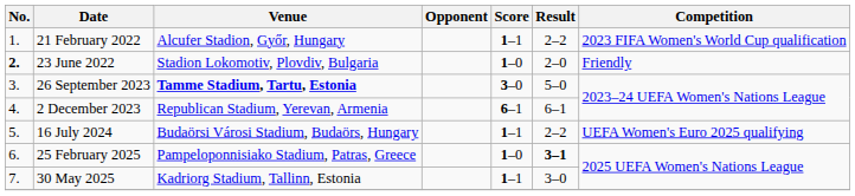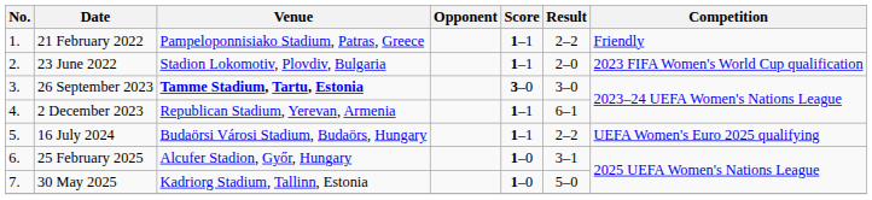21 February 2022 | Venue: Alcufer Stadion, Győr, Hungary -> Pampeloponnisiako Stadium, Patras, Greece
21 February 2022 | Competition: 2023 FIFA Women's World Cup qualification -> Friendly
23 June 2022 | No.: bold -> normal
23 June 2022 | Score: 1–0 -> 1–1
23 June 2022 | Competition: Friendly -> 2023 FIFA Women's World Cup qualification
26 September 2023 | Result: 5–0 -> 3–0
2 December 2023 | Score: 6–1 -> 1–1
25 February 2025 | Venue: Pampeloponnisiako Stadium, Patras, Greece -> Alcufer Stadion, Győr, Hungary
25 February 2025 | Result: bold -> normal
30 May 2025 | Score: 1–1 -> 1–0
30 May 2025 | Result: 3–0 -> 5–0
